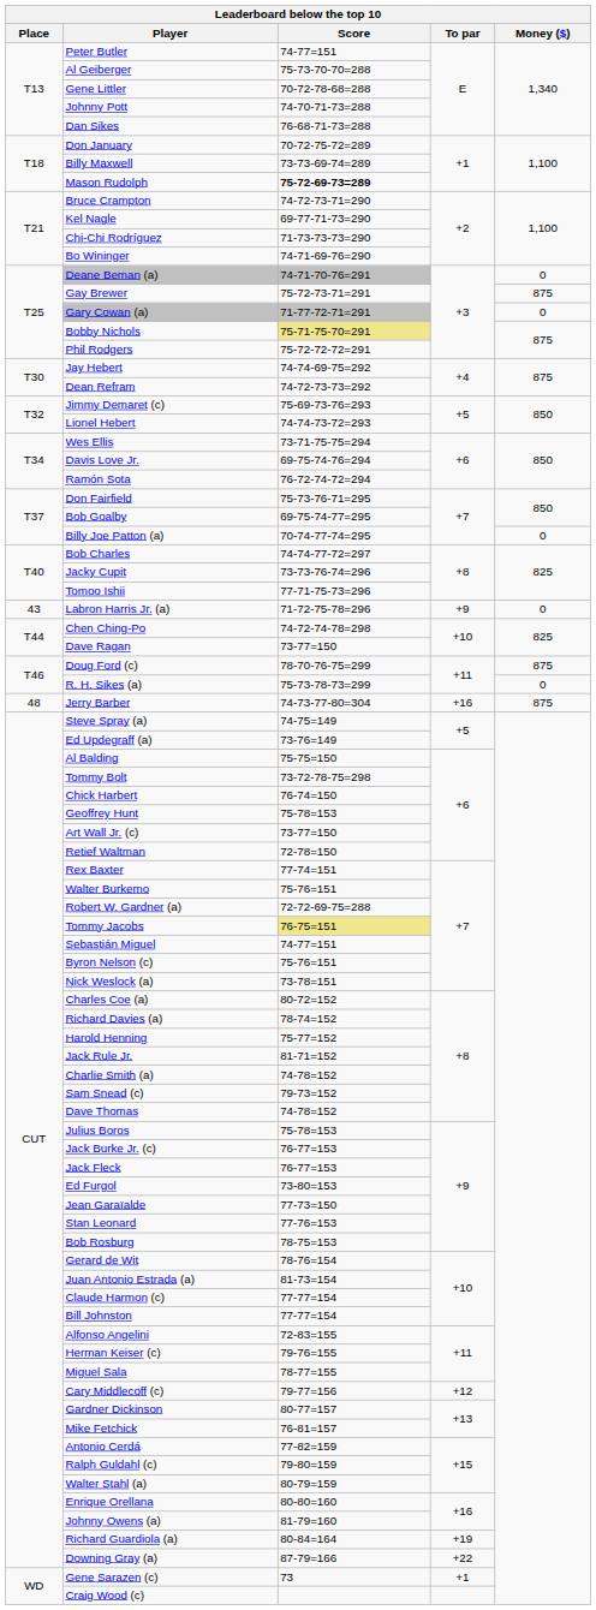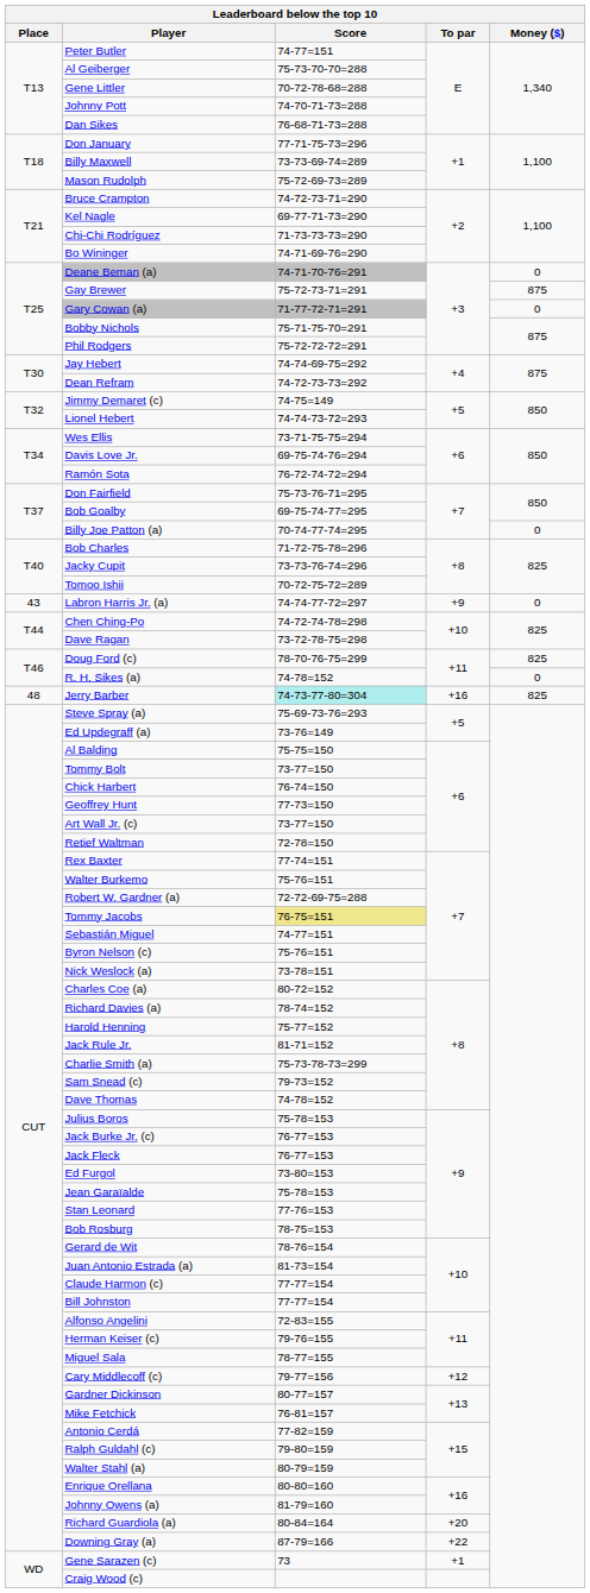Don January | Score: 70-72-75-72=289 -> 77-71-75-73=296
Mason Rudolph | Score: bold -> normal
Bobby Nichols | Score: khaki background -> no background
Jimmy Demaret (c) | Score: 75-69-73-76=293 -> 74-75=149
Bob Charles | Score: 74-74-77-72=297 -> 71-72-75-78=296
Tomoo Ishii | Score: 77-71-75-73=296 -> 70-72-75-72=289
Labron Harris Jr. (a) | Score: 71-72-75-78=296 -> 74-74-77-72=297
Dave Ragan | Score: 73-77=150 -> 73-72-78-75=298
Doug Ford (c) | Money ($): 875 -> 825
R. H. Sikes (a) | Score: 75-73-78-73=299 -> 74-78=152
Jerry Barber | Score: no background -> paleturquoise background
Jerry Barber | Money ($): 875 -> 825
Steve Spray (a) | Score: 74-75=149 -> 75-69-73-76=293
Tommy Bolt | Score: 73-72-78-75=298 -> 73-77=150
Geoffrey Hunt | Score: 75-78=153 -> 77-73=150
Charlie Smith (a) | Score: 74-78=152 -> 75-73-78-73=299
Jean Garaïalde | Score: 77-73=150 -> 75-78=153
Richard Guardiola (a) | To par: +19 -> +20
